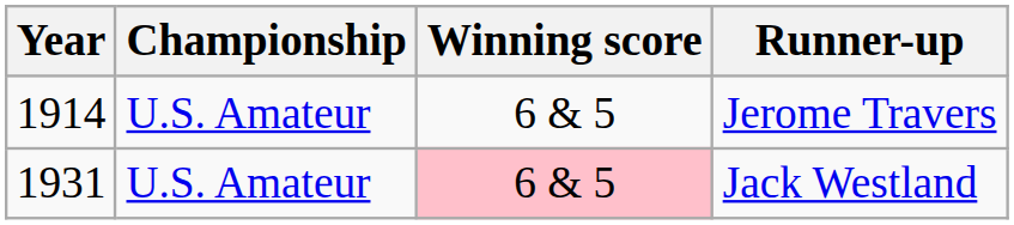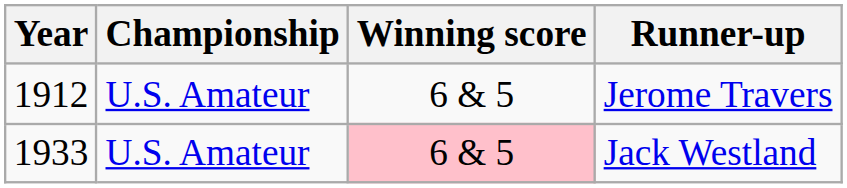Jerome Travers | Year: 1914 -> 1912
Jack Westland | Year: 1931 -> 1933
